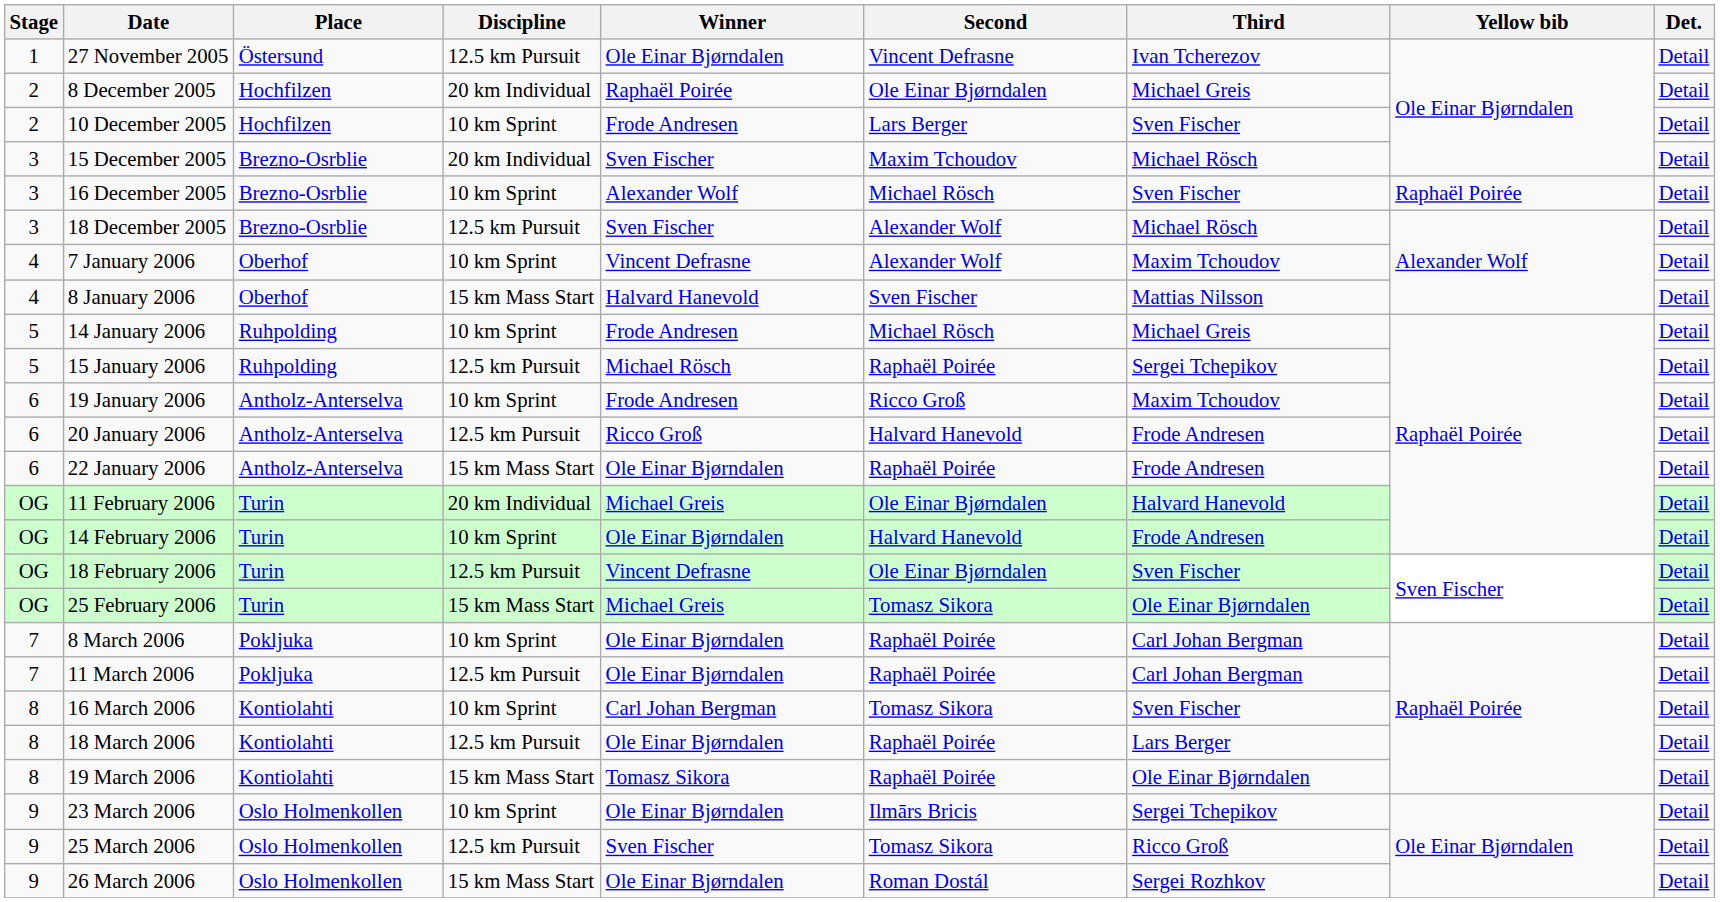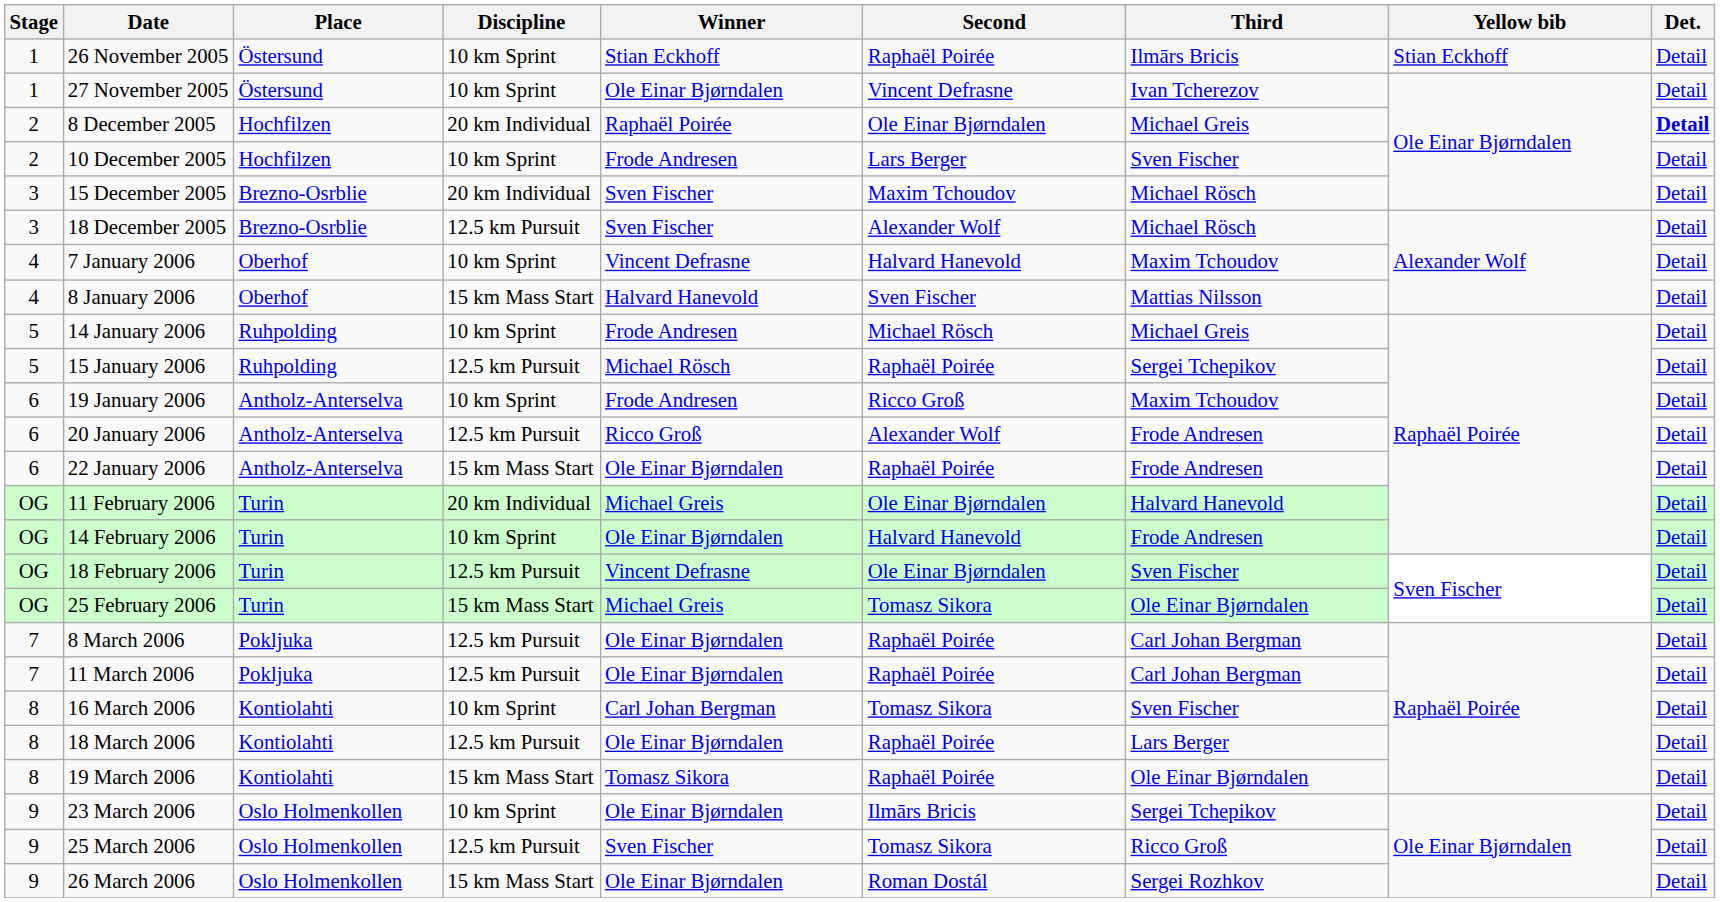+ row: 1 | 26 November 2005 | Östersund | 10 km Sprint | Stian Eckhoff | Raphaël Poirée | Ilmārs Bricis | Stian Eckhoff | Detail
27 November 2005 | Discipline: 12.5 km Pursuit -> 10 km Sprint
8 December 2005 | Det.: normal -> bold
- row: 3 | 16 December 2005 | Brezno-Osrblie | 10 km Sprint | Alexander Wolf | Michael Rösch | Sven Fischer | Raphaël Poirée | Detail
7 January 2006 | Second: Alexander Wolf -> Halvard Hanevold
20 January 2006 | Second: Halvard Hanevold -> Alexander Wolf
8 March 2006 | Discipline: 10 km Sprint -> 12.5 km Pursuit
